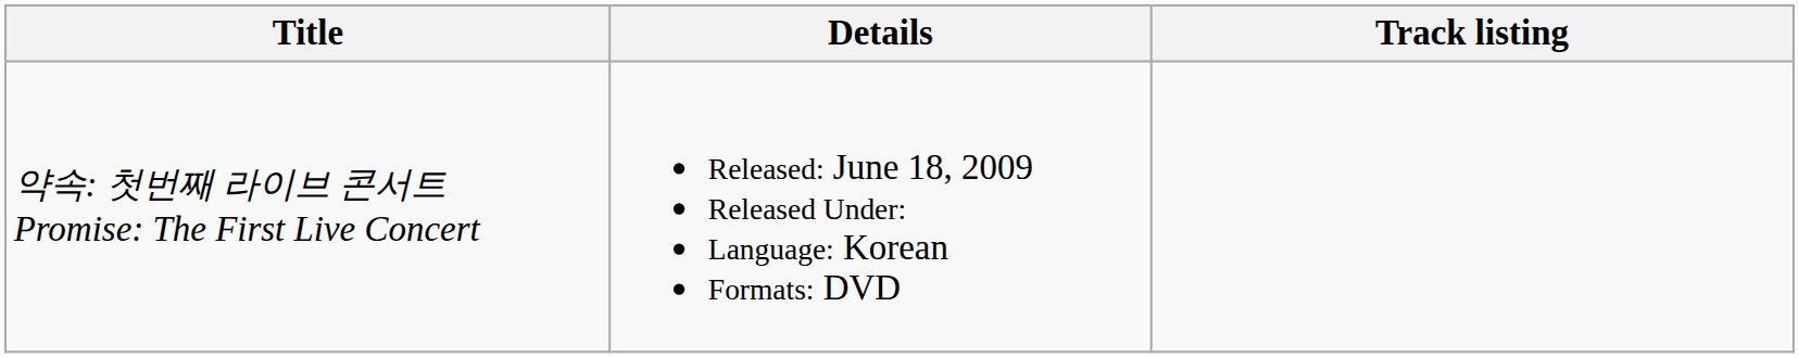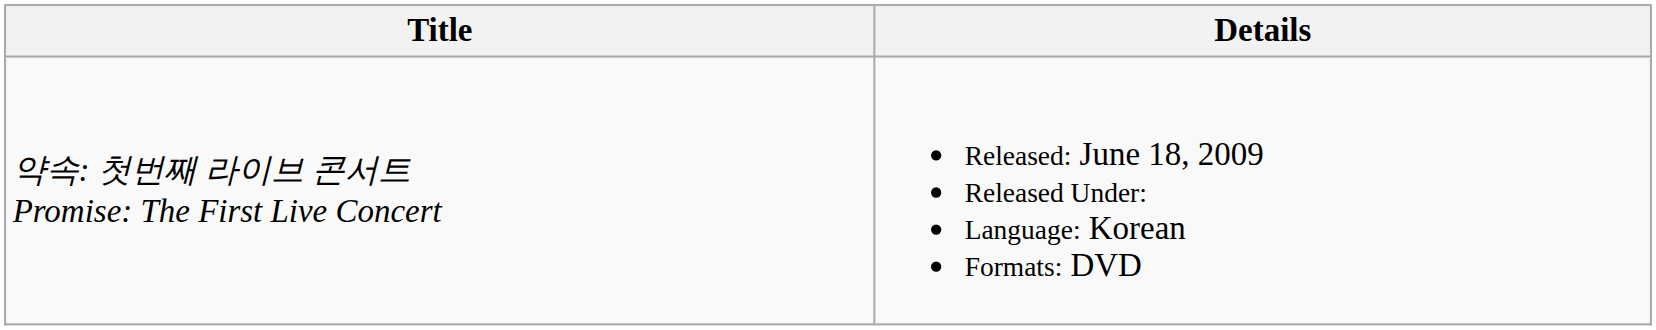- column: Track listing
